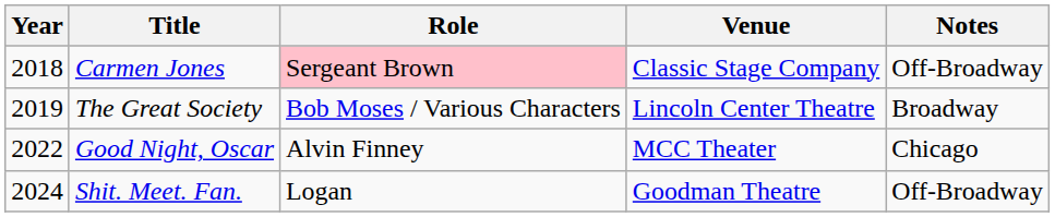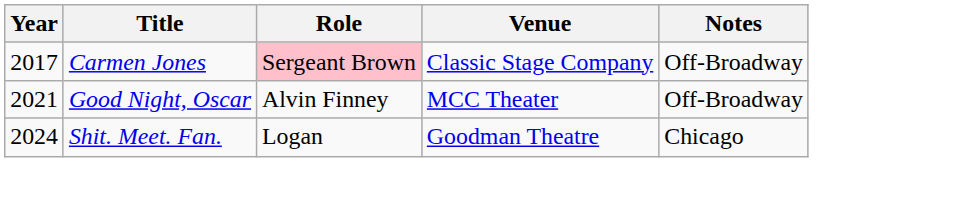Carmen Jones | Year: 2018 -> 2017
- row: 2019 | The Great Society | Bob Moses / Various Characters | Lincoln Center Theatre | Broadway
Good Night, Oscar | Year: 2022 -> 2021
Good Night, Oscar | Notes: Chicago -> Off-Broadway
Shit. Meet. Fan. | Notes: Off-Broadway -> Chicago
